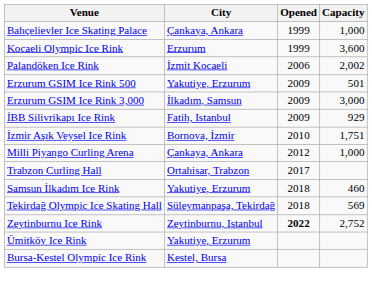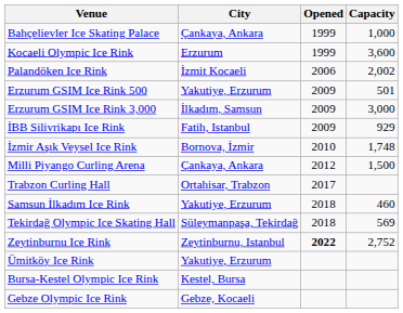İzmir Aşık Veysel Ice Rink | Capacity: 1,751 -> 1,748
Milli Piyango Curling Arena | Capacity: 1,000 -> 1,500
+ row: Gebze Olympic Ice Rink | Gebze, Kocaeli
